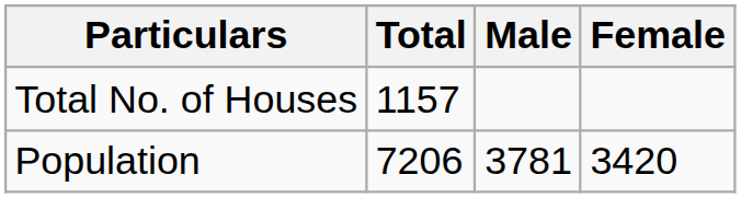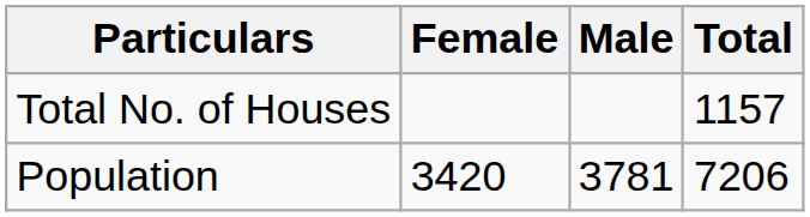columns swapped: Total <-> Female
